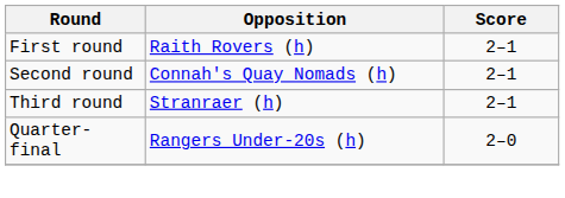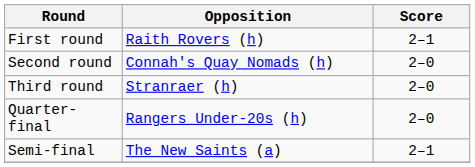Second round | Score: 2–1 -> 2–0
Third round | Score: 2–1 -> 2–0
+ row: Semi-final | The New Saints (a) | 2–1
